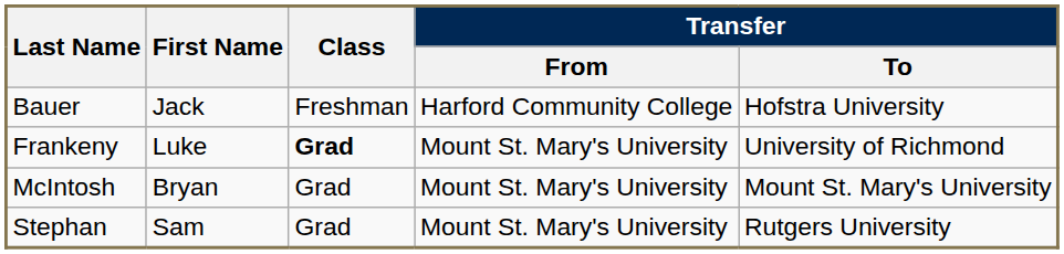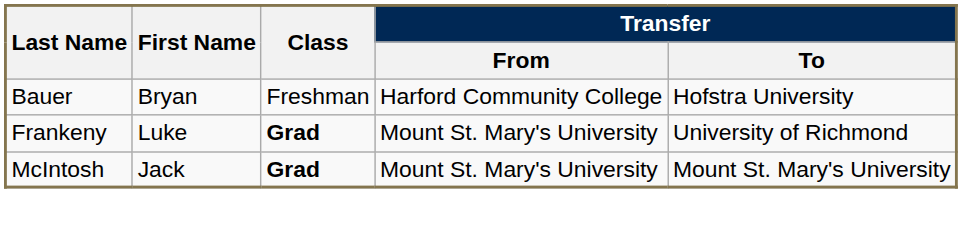Bauer | First Name: Jack -> Bryan
McIntosh | First Name: Bryan -> Jack
McIntosh | Class: normal -> bold
- row: Stephan | Sam | Grad | Mount St. Mary's University | Rutgers University
